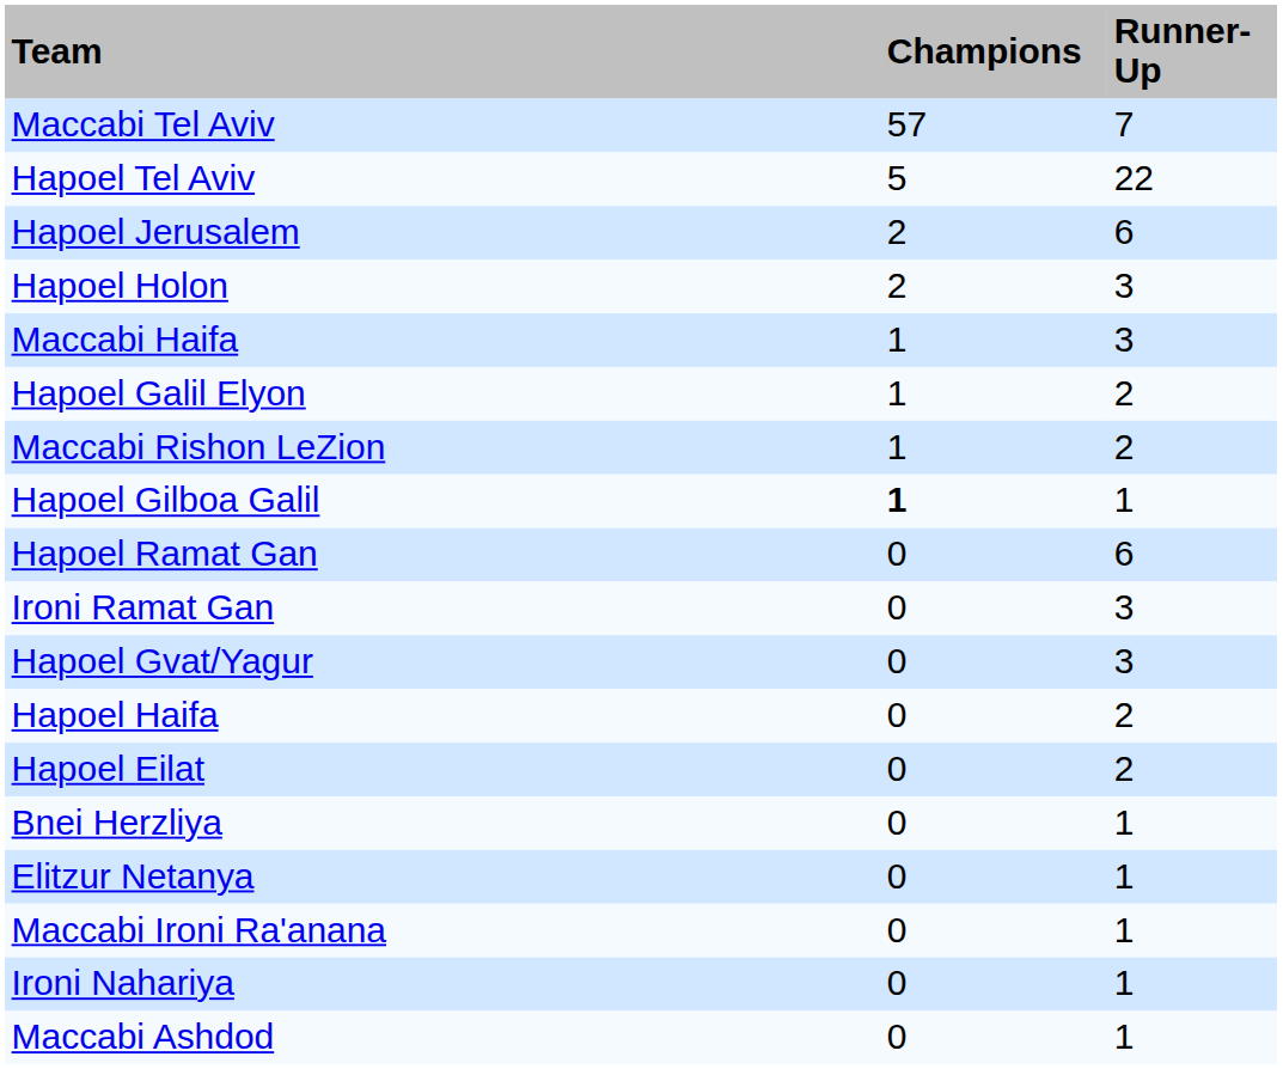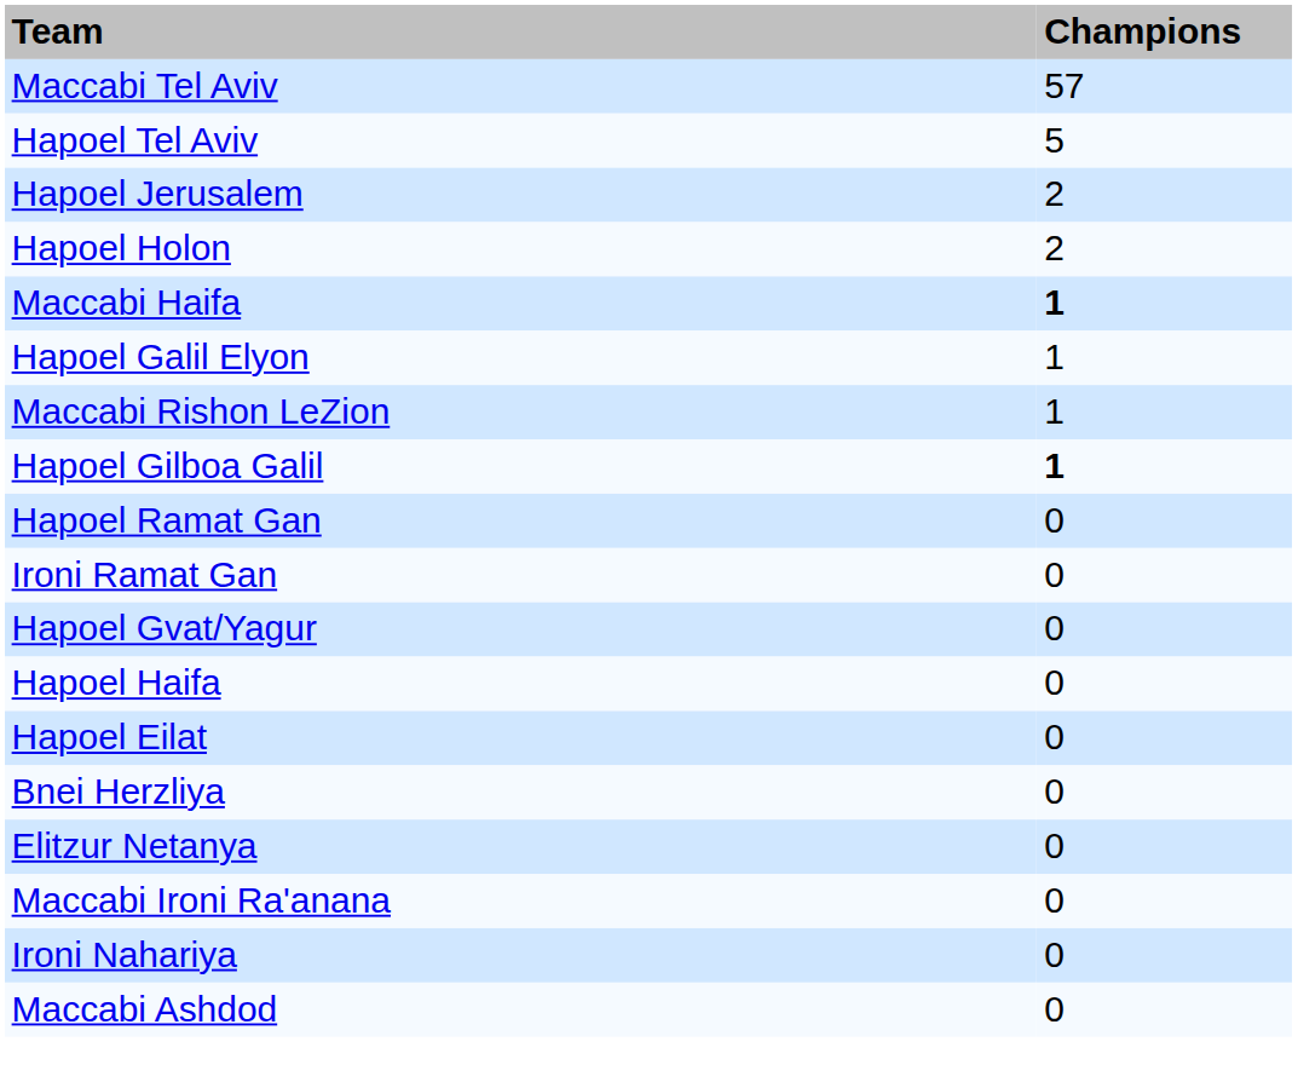- column: Runner-Up | 7 | 22 | 6 | 3 | 3 | 2 | 2 | 1 | 6 | 3 | 3 | 2 | 2 | 1 | 1 | 1 | 1 | 1
Maccabi Haifa | Champions: normal -> bold
